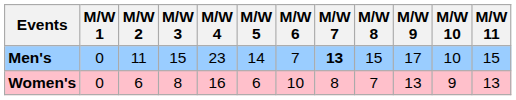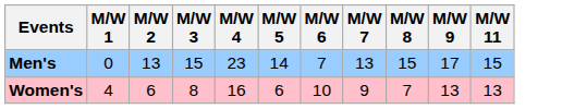- column: M/W 10 | 10 | 9
Men's | M/W 2: 11 -> 13
Men's | M/W 7: bold -> normal
Women's | M/W 1: 0 -> 4
Women's | M/W 7: 8 -> 9
